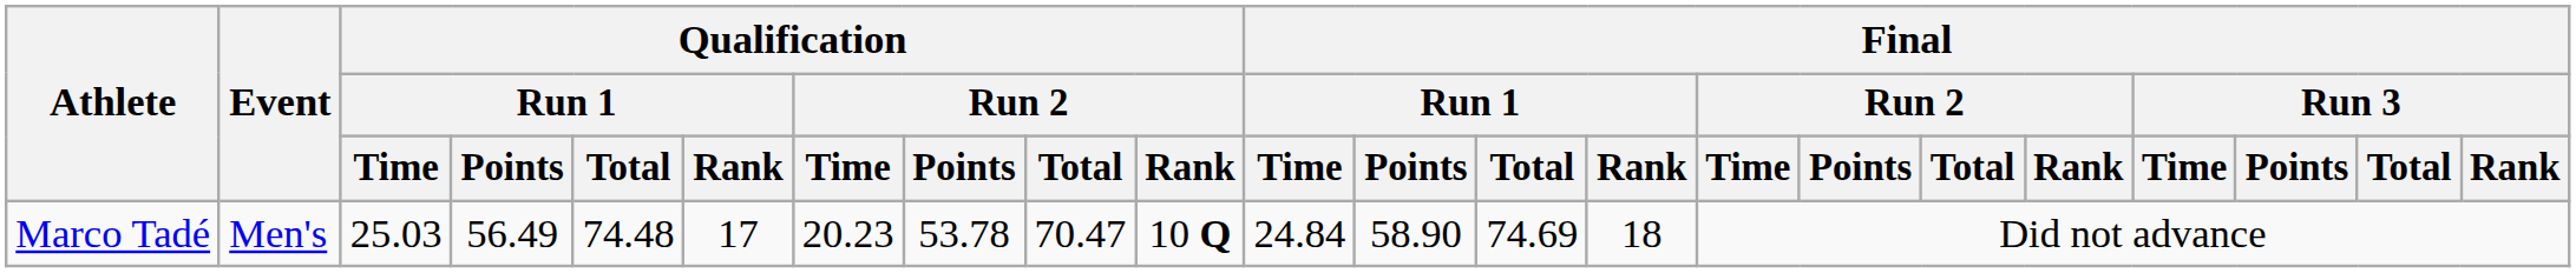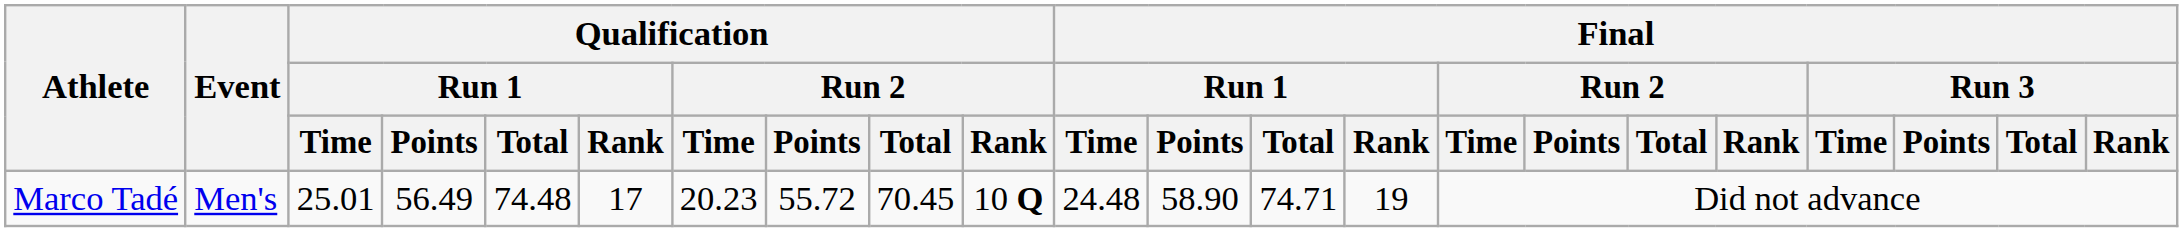Marco Tadé | Qualification / Run 1 / Time: 25.03 -> 25.01
Marco Tadé | Qualification / Run 2 / Points: 53.78 -> 55.72
Marco Tadé | Qualification / Run 2 / Total: 70.47 -> 70.45
Marco Tadé | Final / Run 1 / Time: 24.84 -> 24.48
Marco Tadé | Final / Run 1 / Total: 74.69 -> 74.71
Marco Tadé | Final / Run 1 / Rank: 18 -> 19
